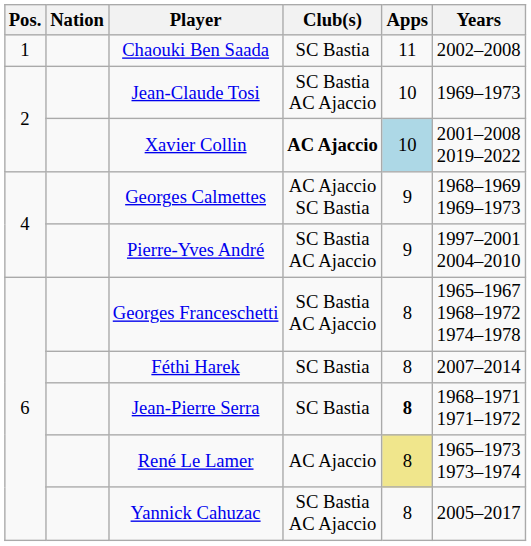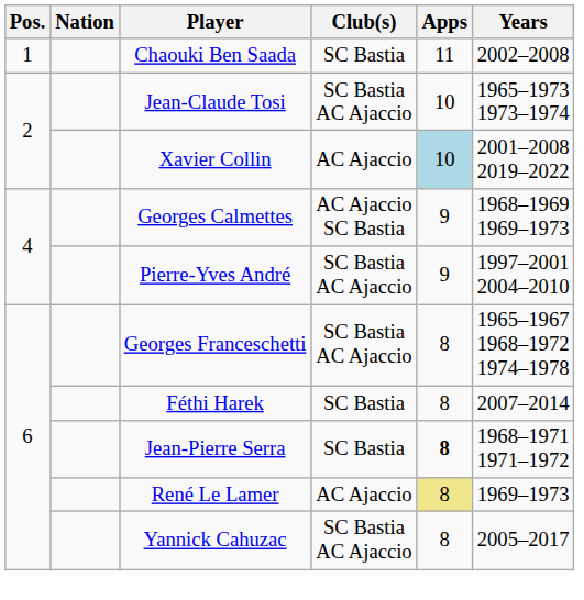Jean-Claude Tosi | Years: 1969–1973 -> 1965–1973 1973–1974
Xavier Collin | Club(s): bold -> normal
René Le Lamer | Years: 1965–1973 1973–1974 -> 1969–1973
